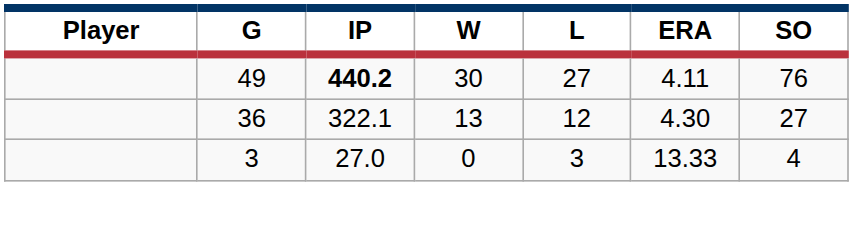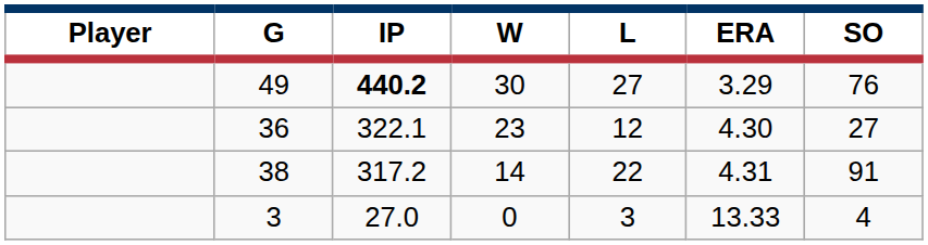49 | ERA: 4.11 -> 3.29
36 | W: 13 -> 23
+ row: 38 | 317.2 | 14 | 22 | 4.31 | 91
